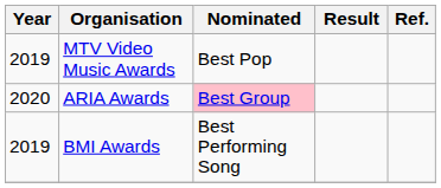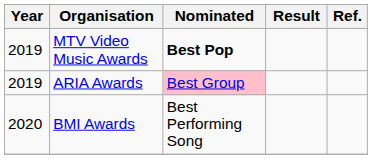MTV Video Music Awards | Nominated: normal -> bold
ARIA Awards | Year: 2020 -> 2019
BMI Awards | Year: 2019 -> 2020
